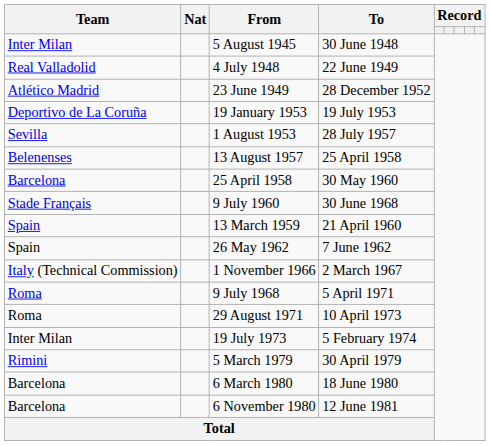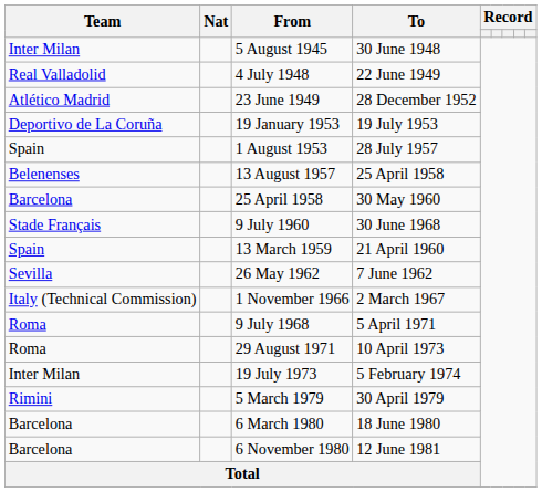1 August 1953 | Team: Sevilla -> Spain
26 May 1962 | Team: Spain -> Sevilla
